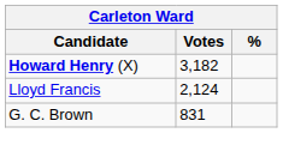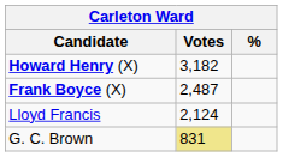+ row: Frank Boyce (X) | 2,487
G. C. Brown | Votes: no background -> khaki background
